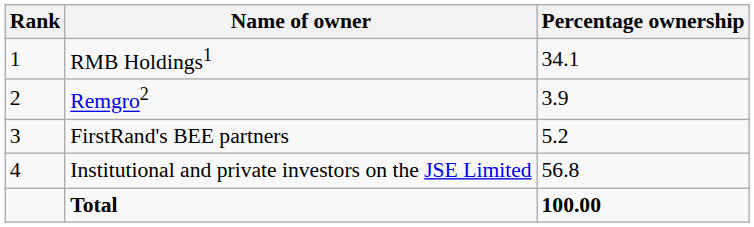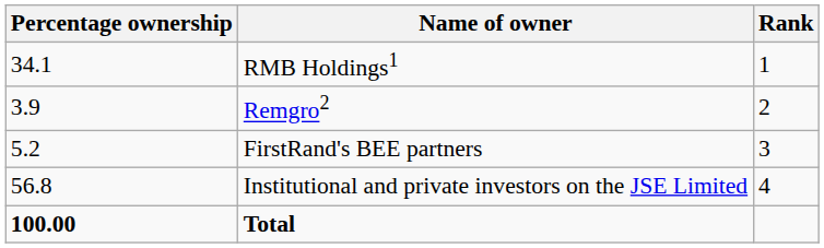columns swapped: Rank <-> Percentage ownership
